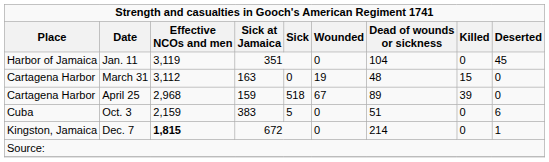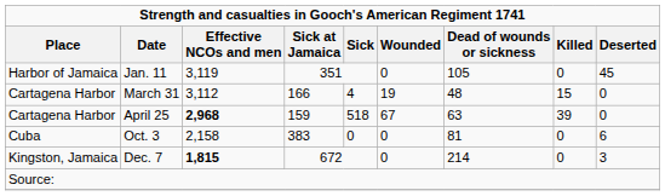Jan. 11 | Dead of wounds or sickness: 104 -> 105
March 31 | Sick at Jamaica: 163 -> 166
March 31 | Sick: 0 -> 4
April 25 | Effective NCOs and men: normal -> bold
April 25 | Dead of wounds or sickness: 89 -> 63
Oct. 3 | Effective NCOs and men: 2,159 -> 2,158
Oct. 3 | Sick: 5 -> 0
Oct. 3 | Dead of wounds or sickness: 51 -> 81
Dec. 7 | Deserted: 1 -> 3
